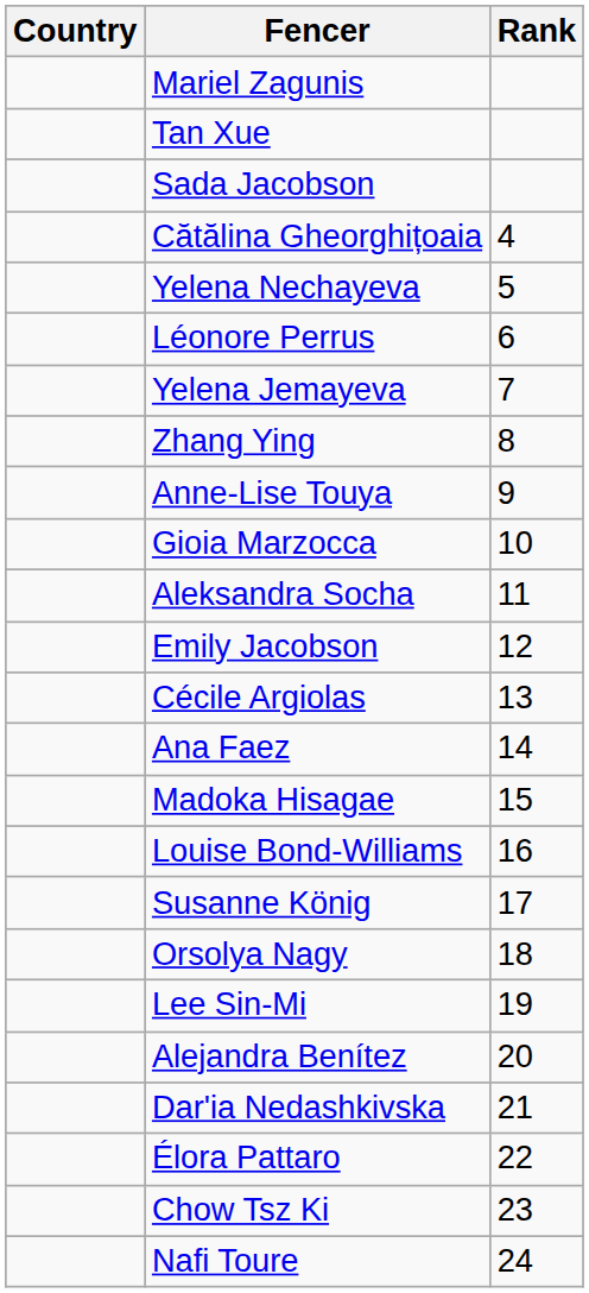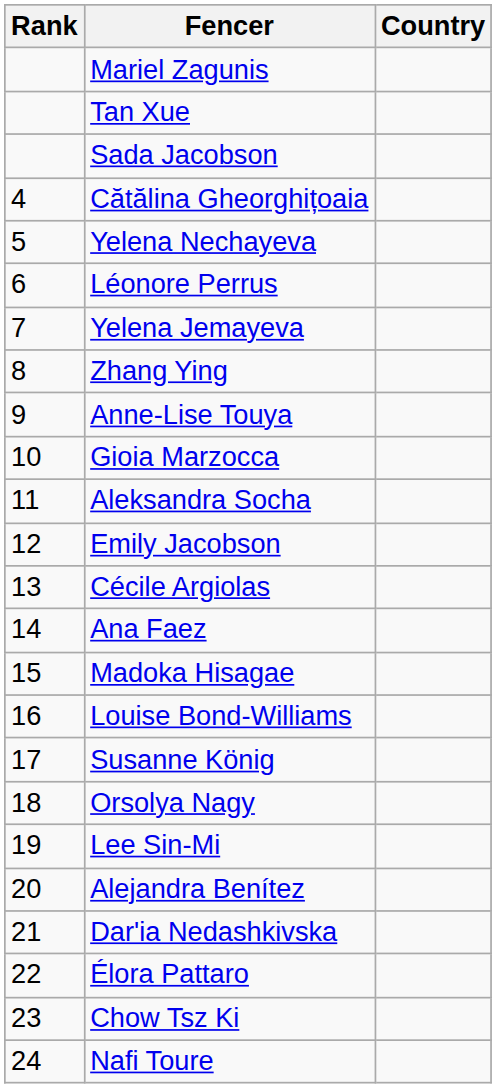columns swapped: Rank <-> Country
